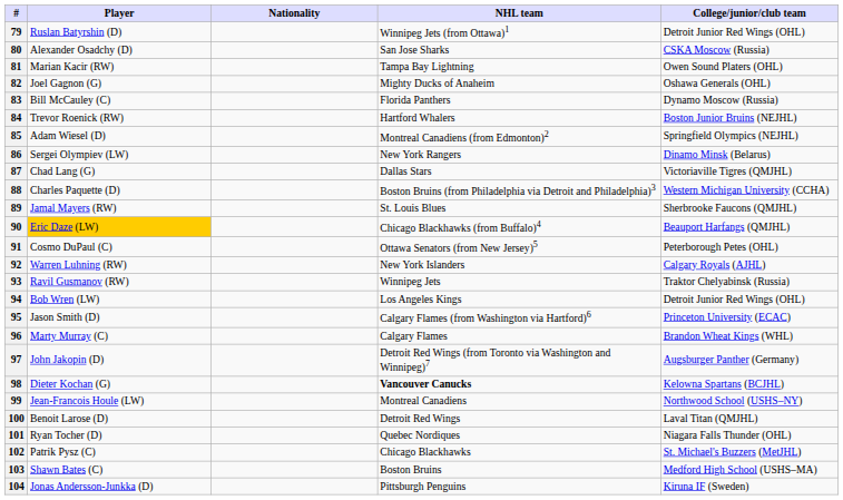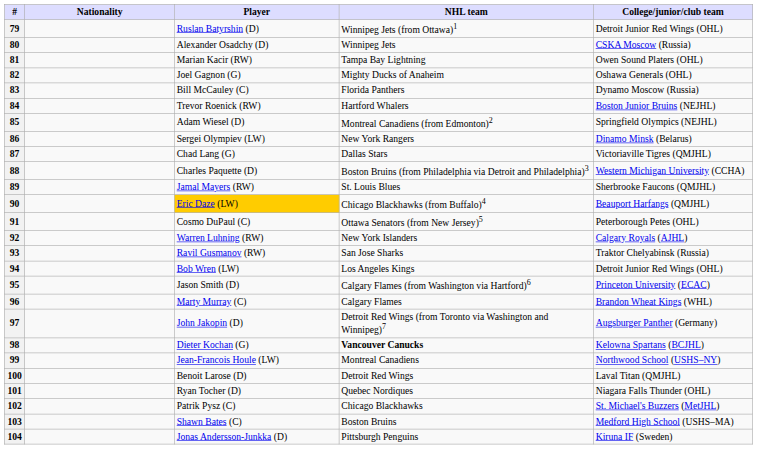columns swapped: Player <-> Nationality
80 | NHL team: San Jose Sharks -> Winnipeg Jets
93 | NHL team: Winnipeg Jets -> San Jose Sharks
